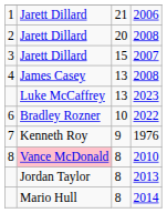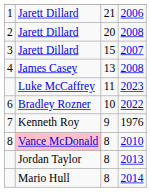2023 | column 3: 13 -> 11
